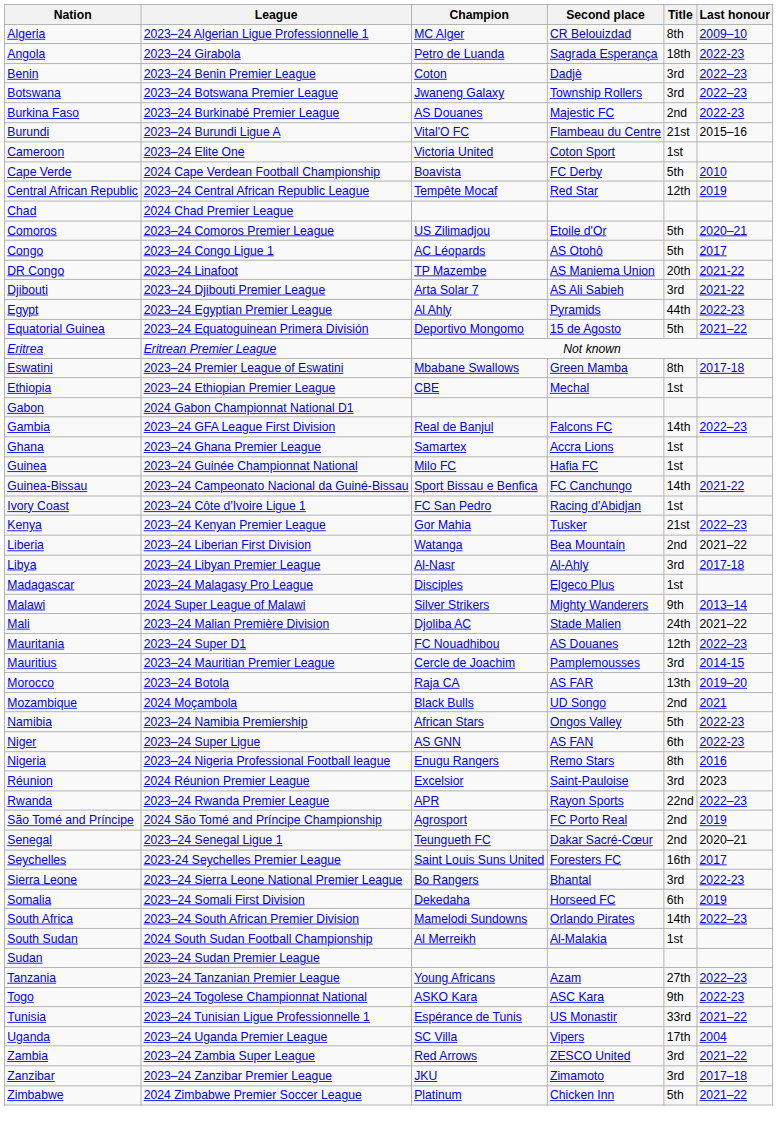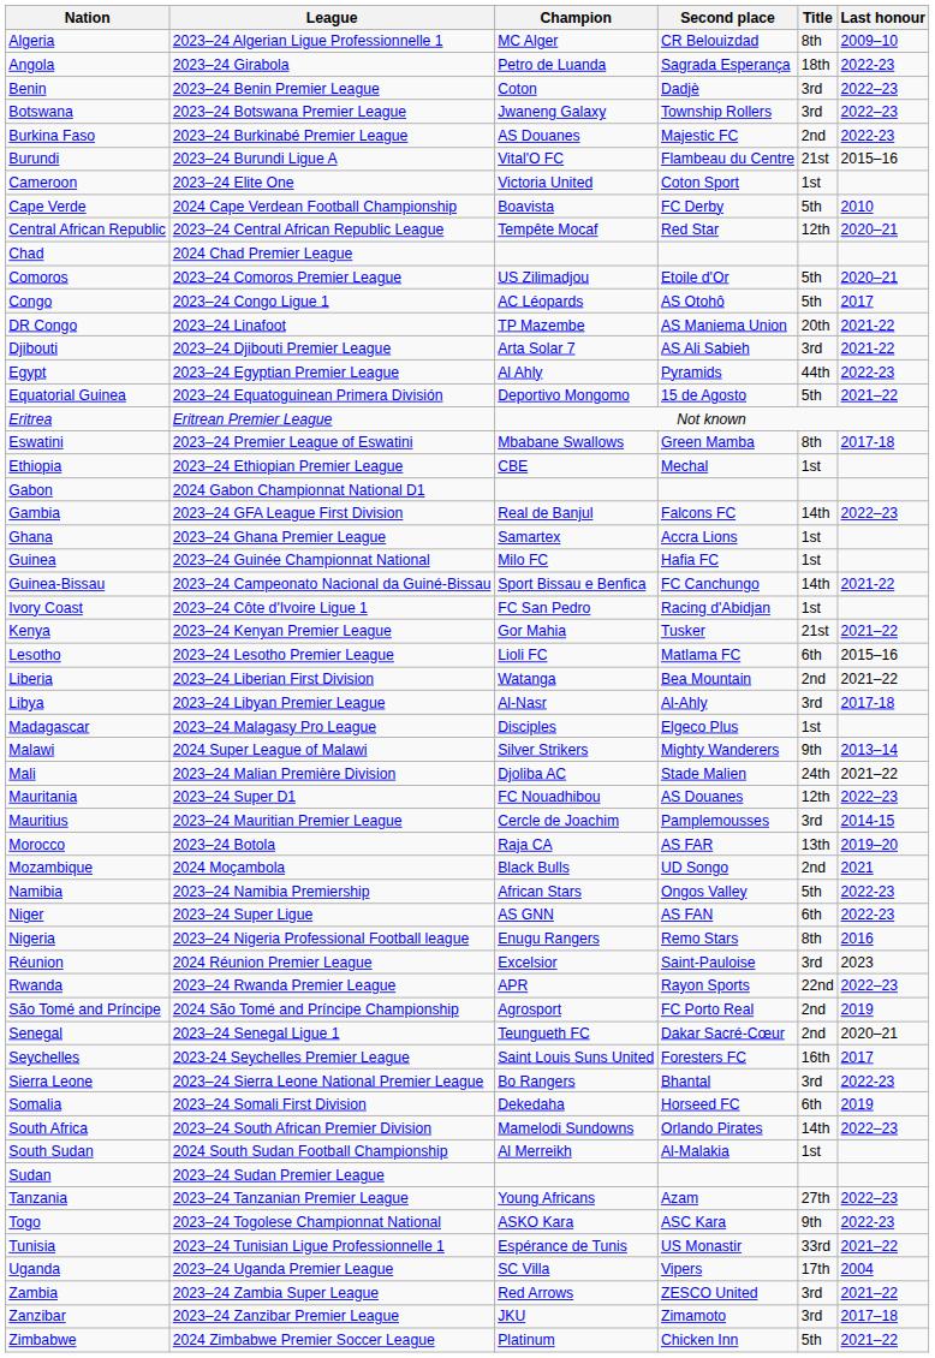Central African Republic | Last honour: 2019 -> 2020–21
Kenya | Last honour: 2022–23 -> 2021–22
+ row: Lesotho | 2023–24 Lesotho Premier League | Lioli FC | Matlama FC | 6th | 2015–16
